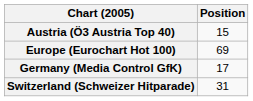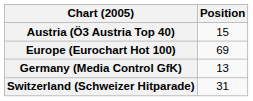Germany (Media Control GfK) | Position: 17 -> 13
